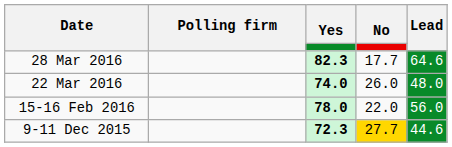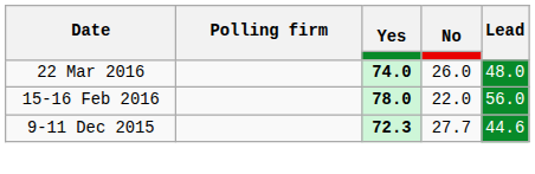- row: 28 Mar 2016 | 82.3 | 17.7 | 64.6
9-11 Dec 2015 | No: gold background -> no background
